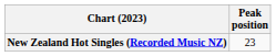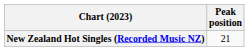New Zealand Hot Singles (Recorded Music NZ) | Peak position: 23 -> 21
